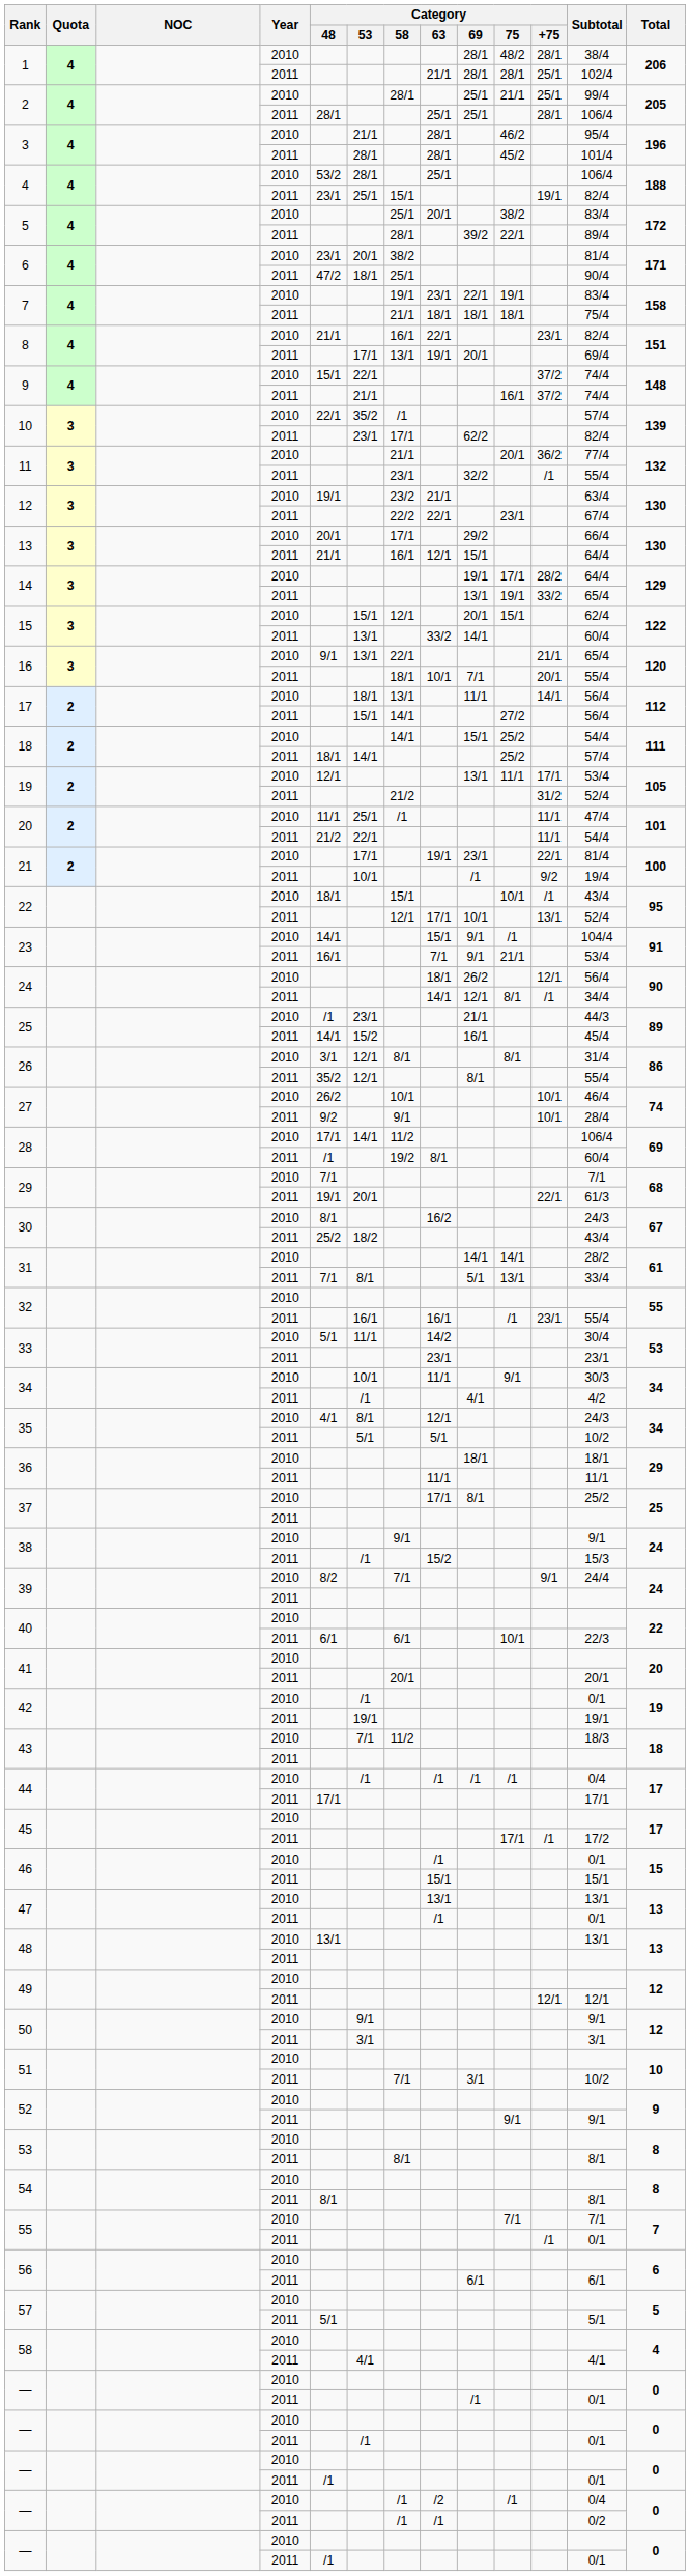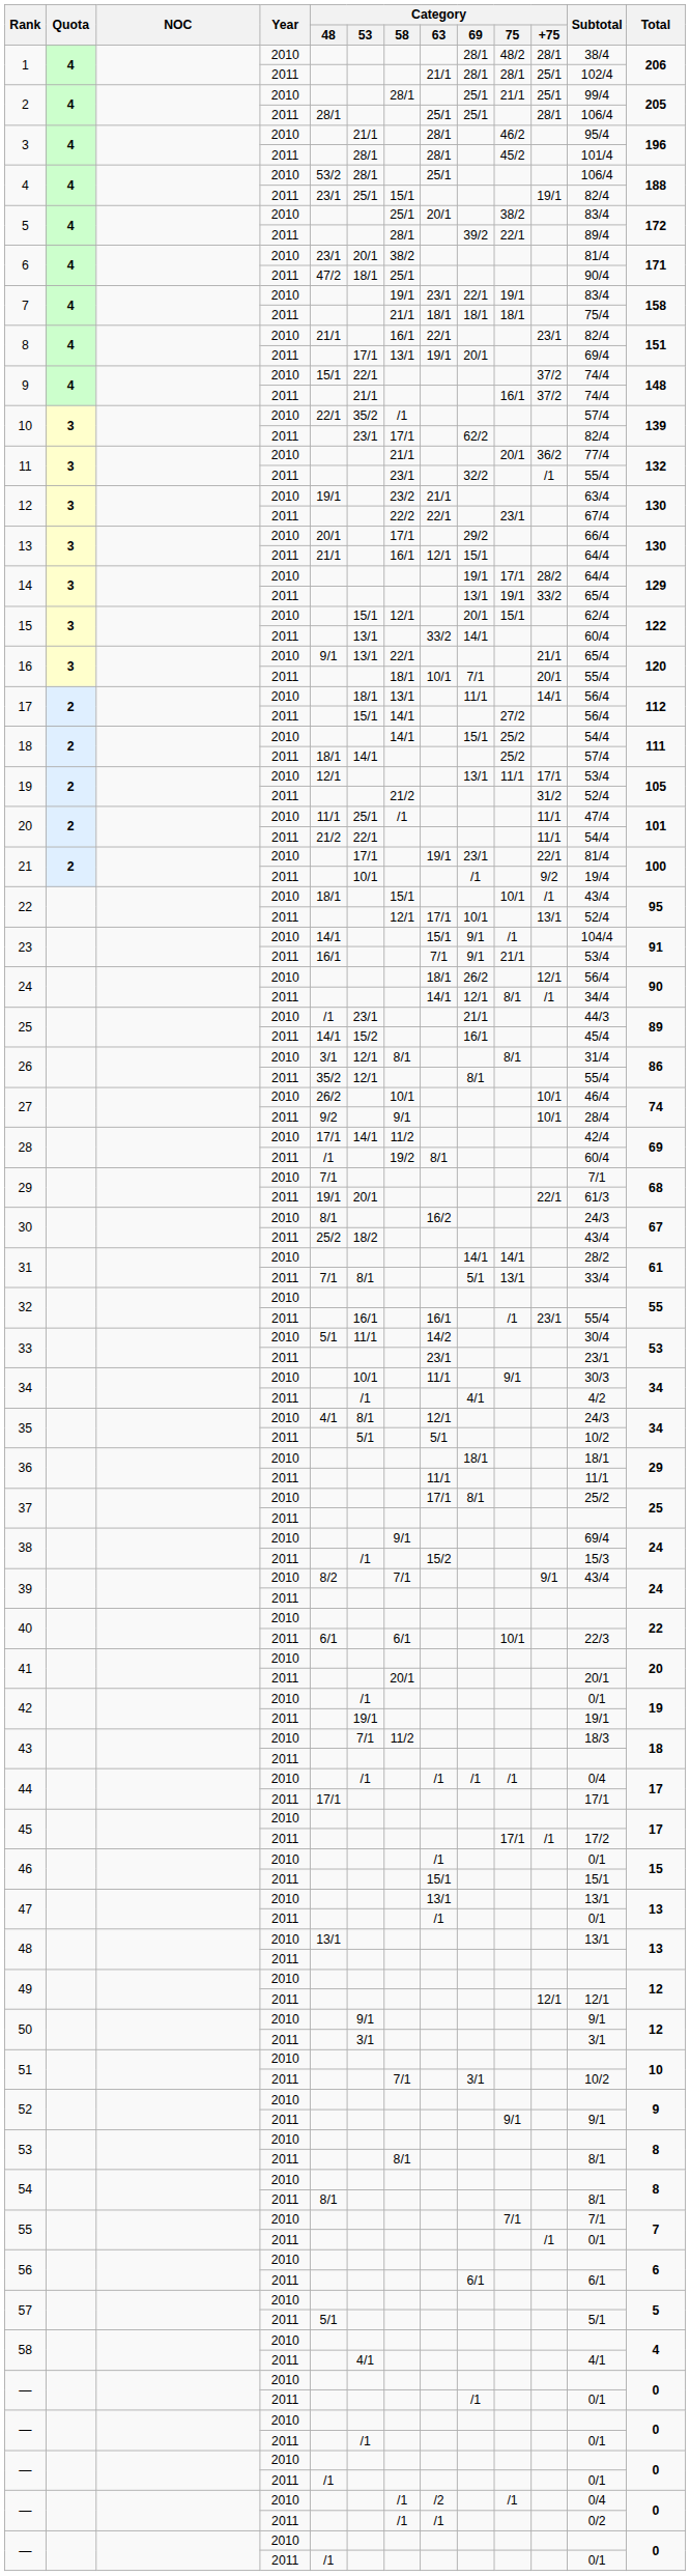28 / 2010 | Subtotal: 106/4 -> 42/4
38 / 2010 | Subtotal: 9/1 -> 69/4
39 / 2010 | Subtotal: 24/4 -> 43/4
